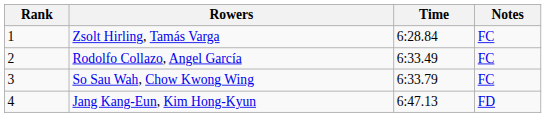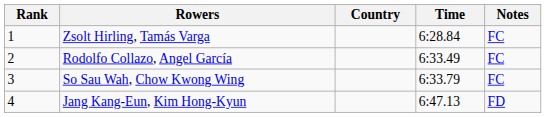+ column: Country
